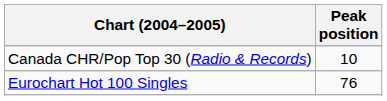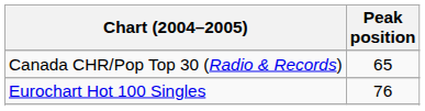Canada CHR/Pop Top 30 (Radio & Records) | Peak position: 10 -> 65
